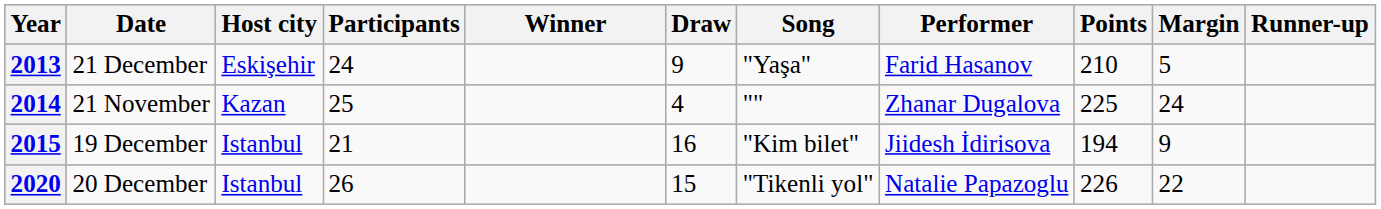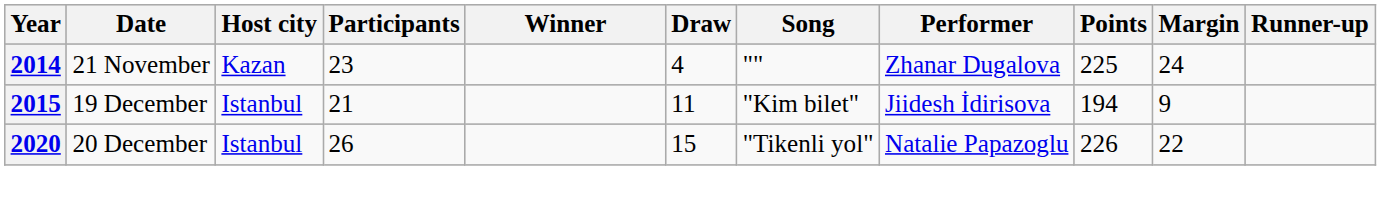- row: 2013 | 21 December | Eskişehir | 24 | 9 | "Yaşa" | Farid Hasanov | 210 | 5
2014 | Participants: 25 -> 23
2015 | Draw: 16 -> 11
